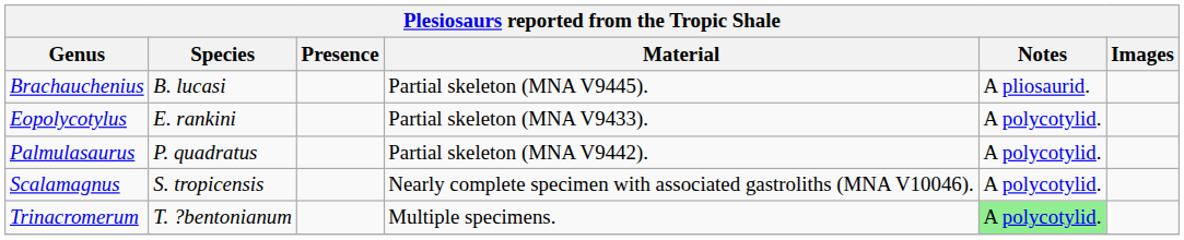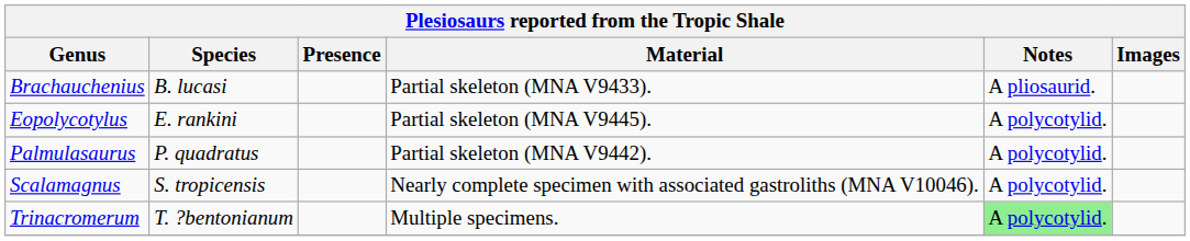Brachauchenius | Material: Partial skeleton (MNA V9445). -> Partial skeleton (MNA V9433).
Eopolycotylus | Material: Partial skeleton (MNA V9433). -> Partial skeleton (MNA V9445).
